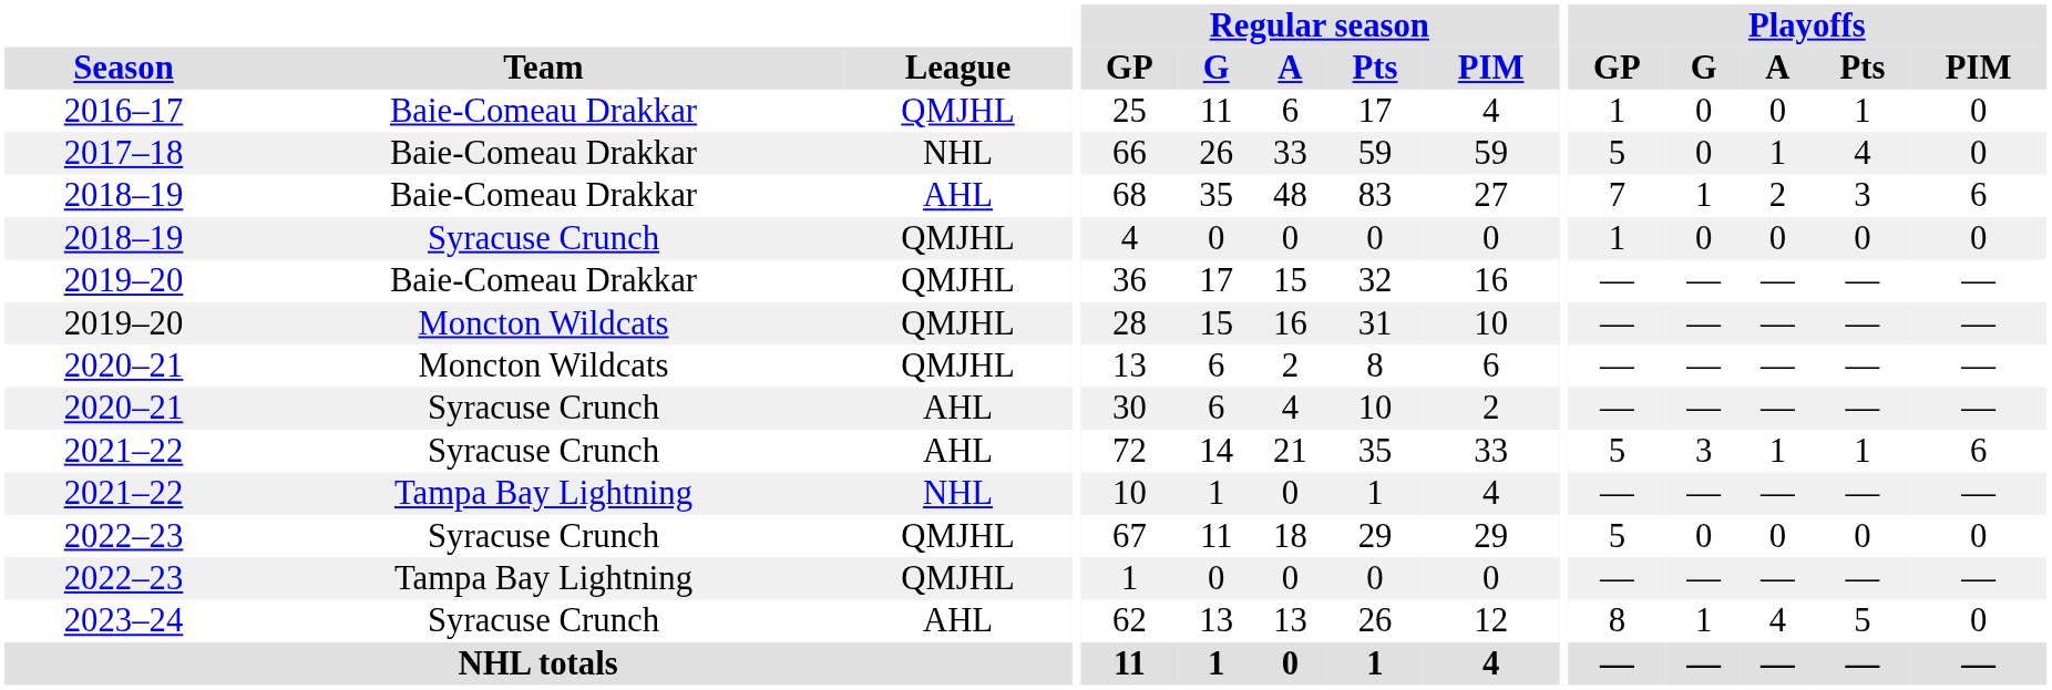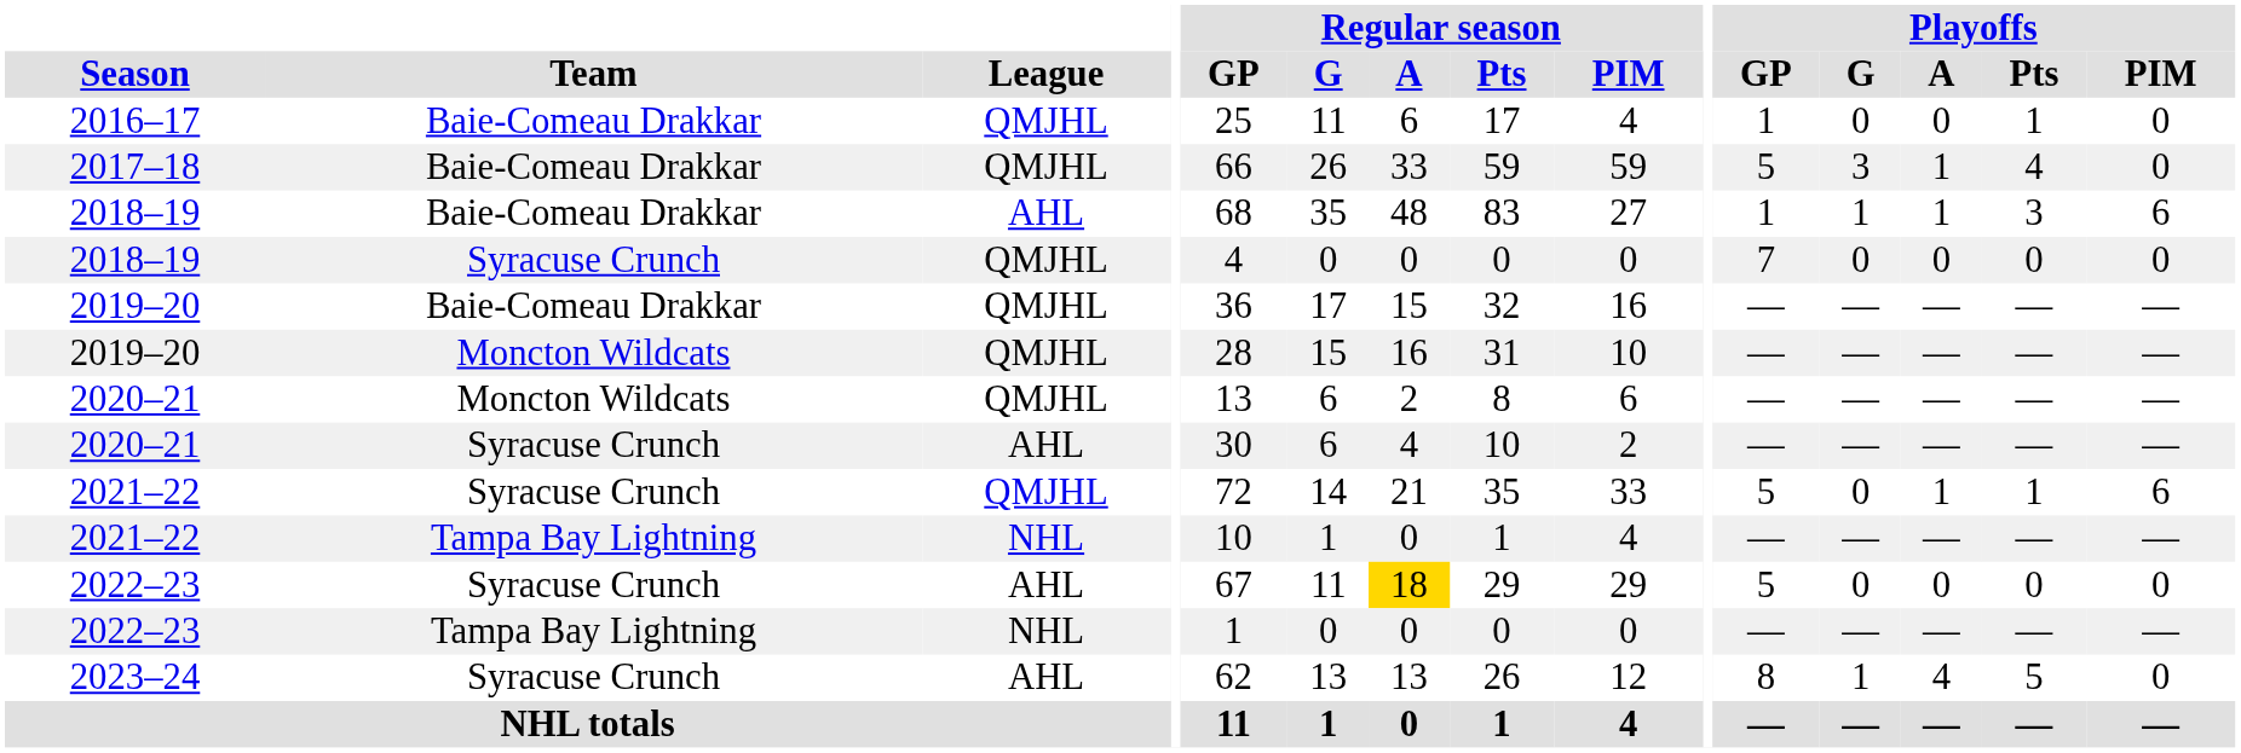2017–18 | League: NHL -> QMJHL
2017–18 | Playoffs / G: 0 -> 3
2018–19 / Baie-Comeau Drakkar | Playoffs / GP: 7 -> 1
2018–19 / Baie-Comeau Drakkar | Playoffs / A: 2 -> 1
2018–19 / Syracuse Crunch | Playoffs / GP: 1 -> 7
2021–22 / Syracuse Crunch | League: AHL -> QMJHL
2021–22 / Syracuse Crunch | Playoffs / G: 3 -> 0
2022–23 / Syracuse Crunch | League: QMJHL -> AHL
2022–23 / Syracuse Crunch | Regular season / A: no background -> gold background
2022–23 / Tampa Bay Lightning | League: QMJHL -> NHL
